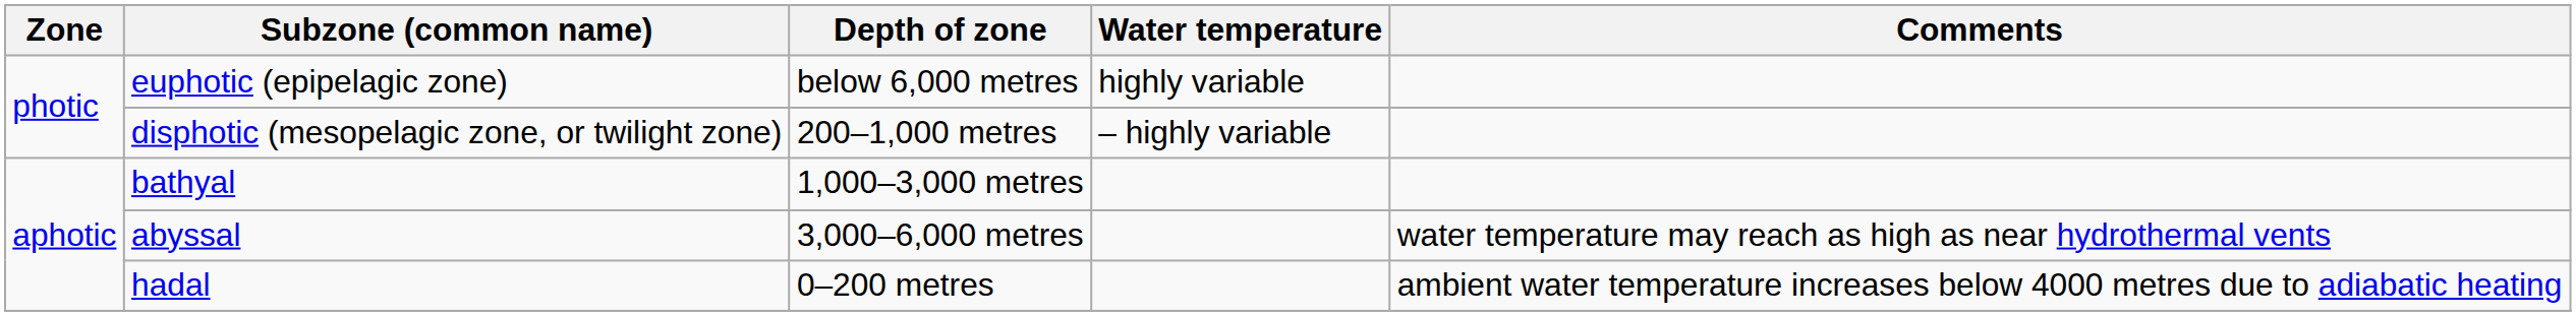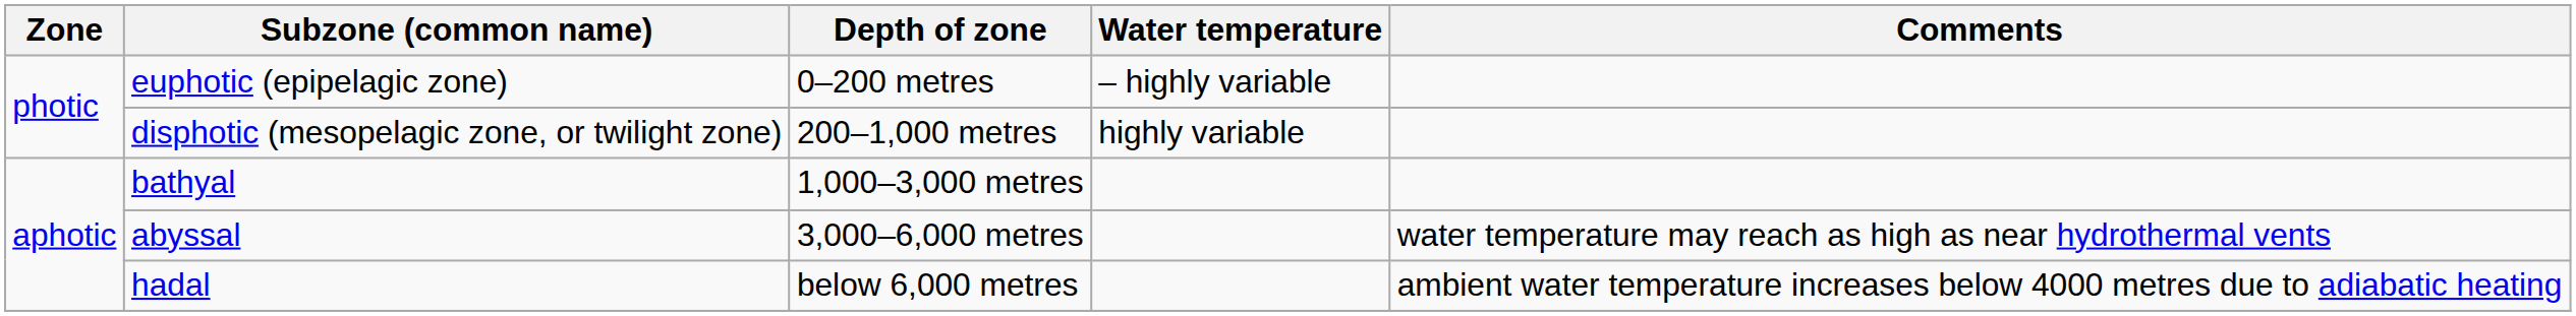euphotic (epipelagic zone) | Depth of zone: below 6,000 metres -> 0–200 metres
euphotic (epipelagic zone) | Water temperature: highly variable -> – highly variable
disphotic (mesopelagic zone, or twilight zone) | Water temperature: – highly variable -> highly variable
hadal | Depth of zone: 0–200 metres -> below 6,000 metres
